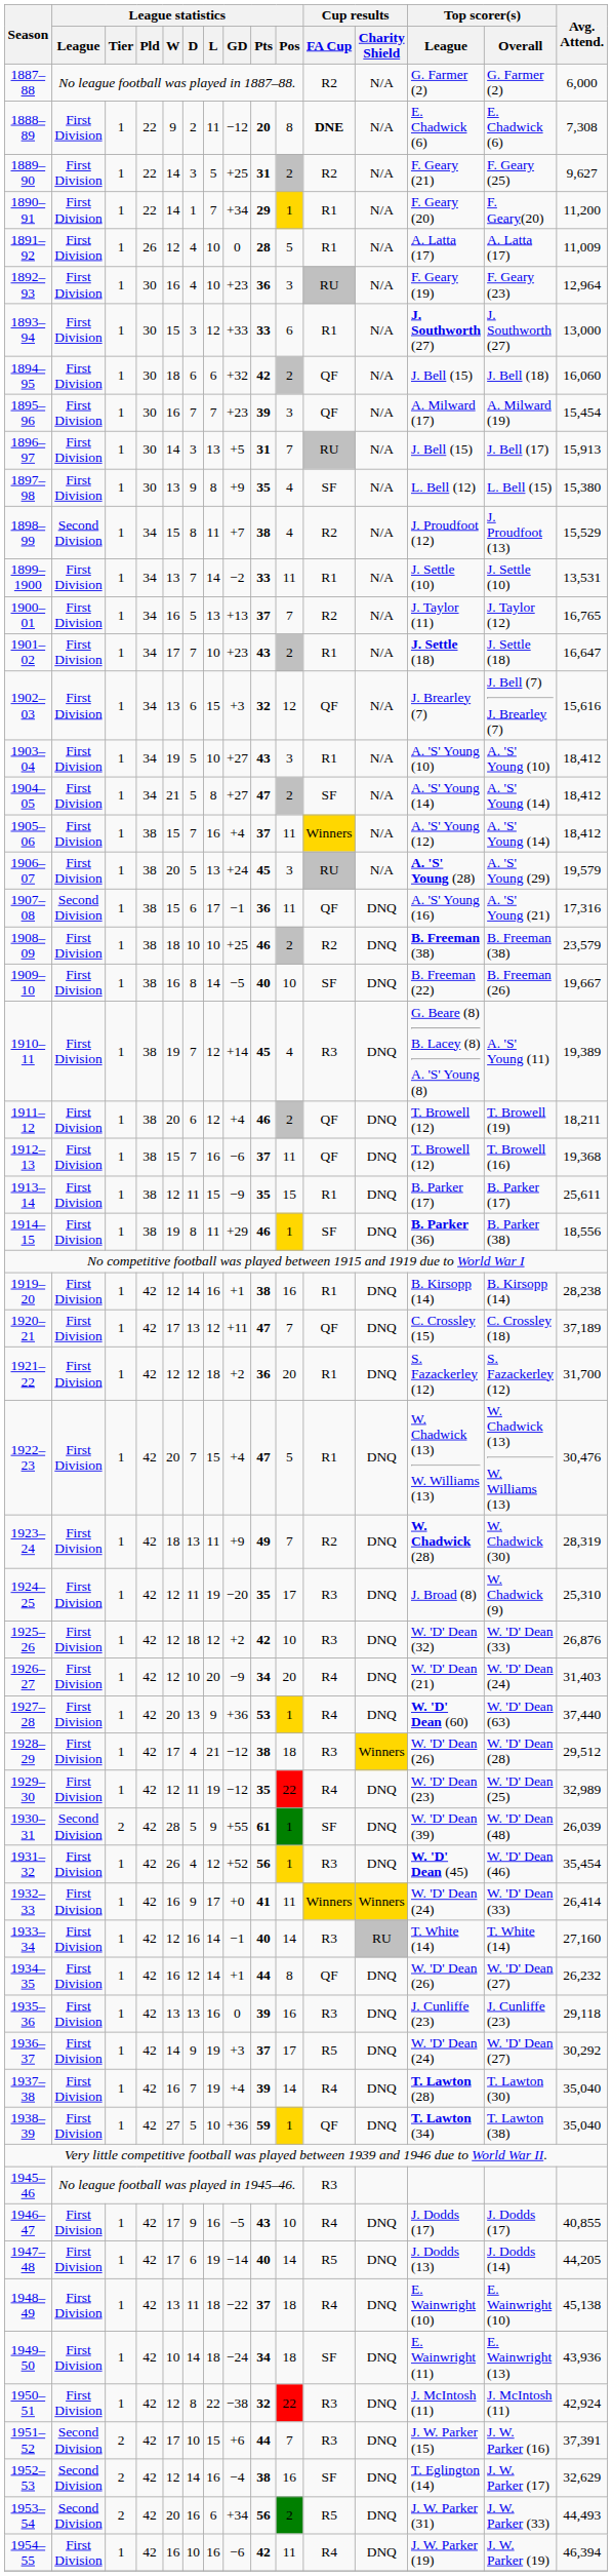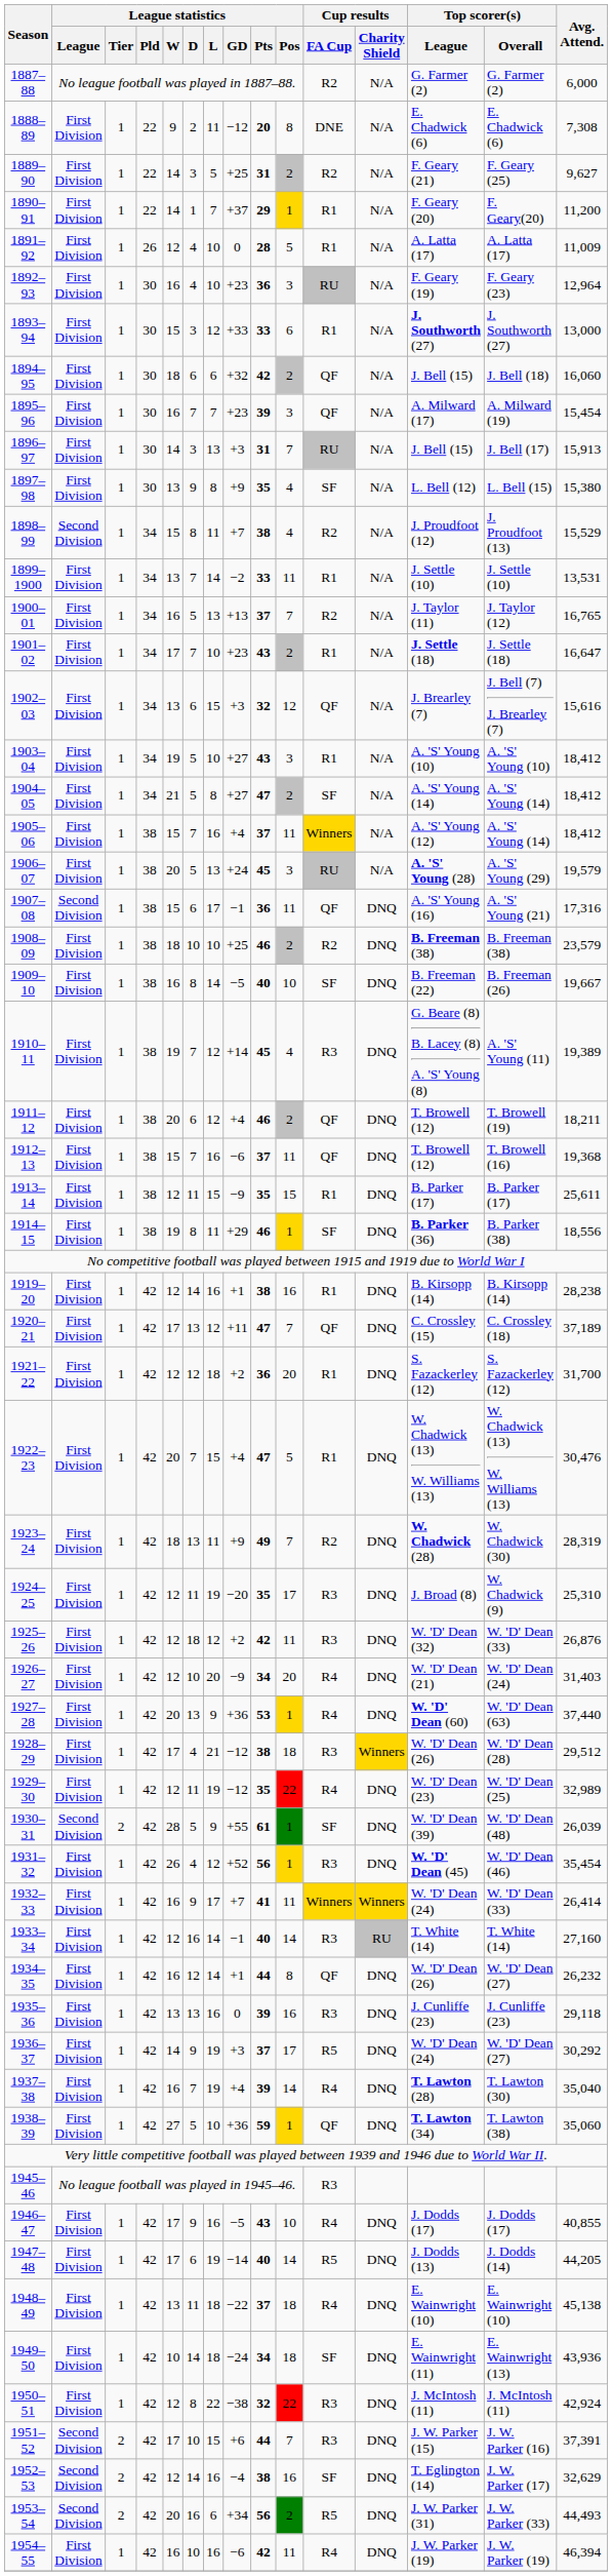1888–89 | Cup results / FA Cup: bold -> normal
1890–91 | League statistics / GD: +34 -> +37
1896–97 | League statistics / GD: +5 -> +3
1925–26 | League statistics / Pos: 10 -> 11
1932–33 | League statistics / GD: +0 -> +7
1938–39 | Avg. Attend.: 35,040 -> 35,060
